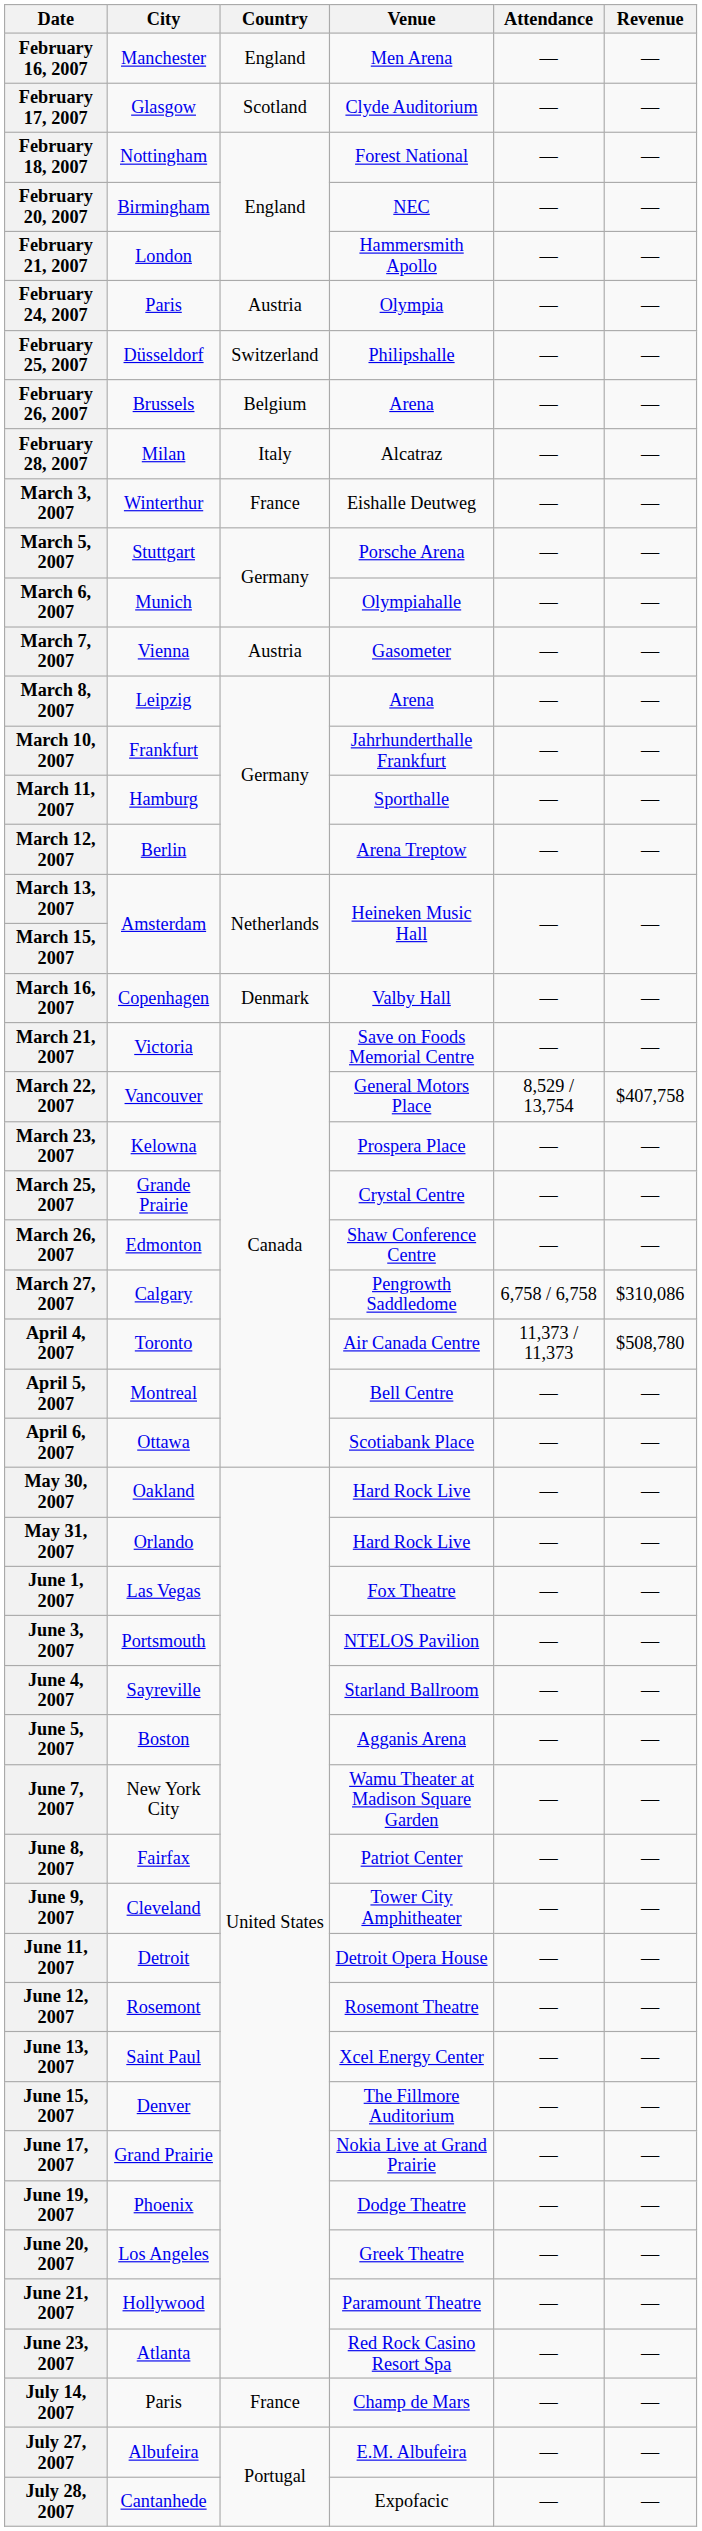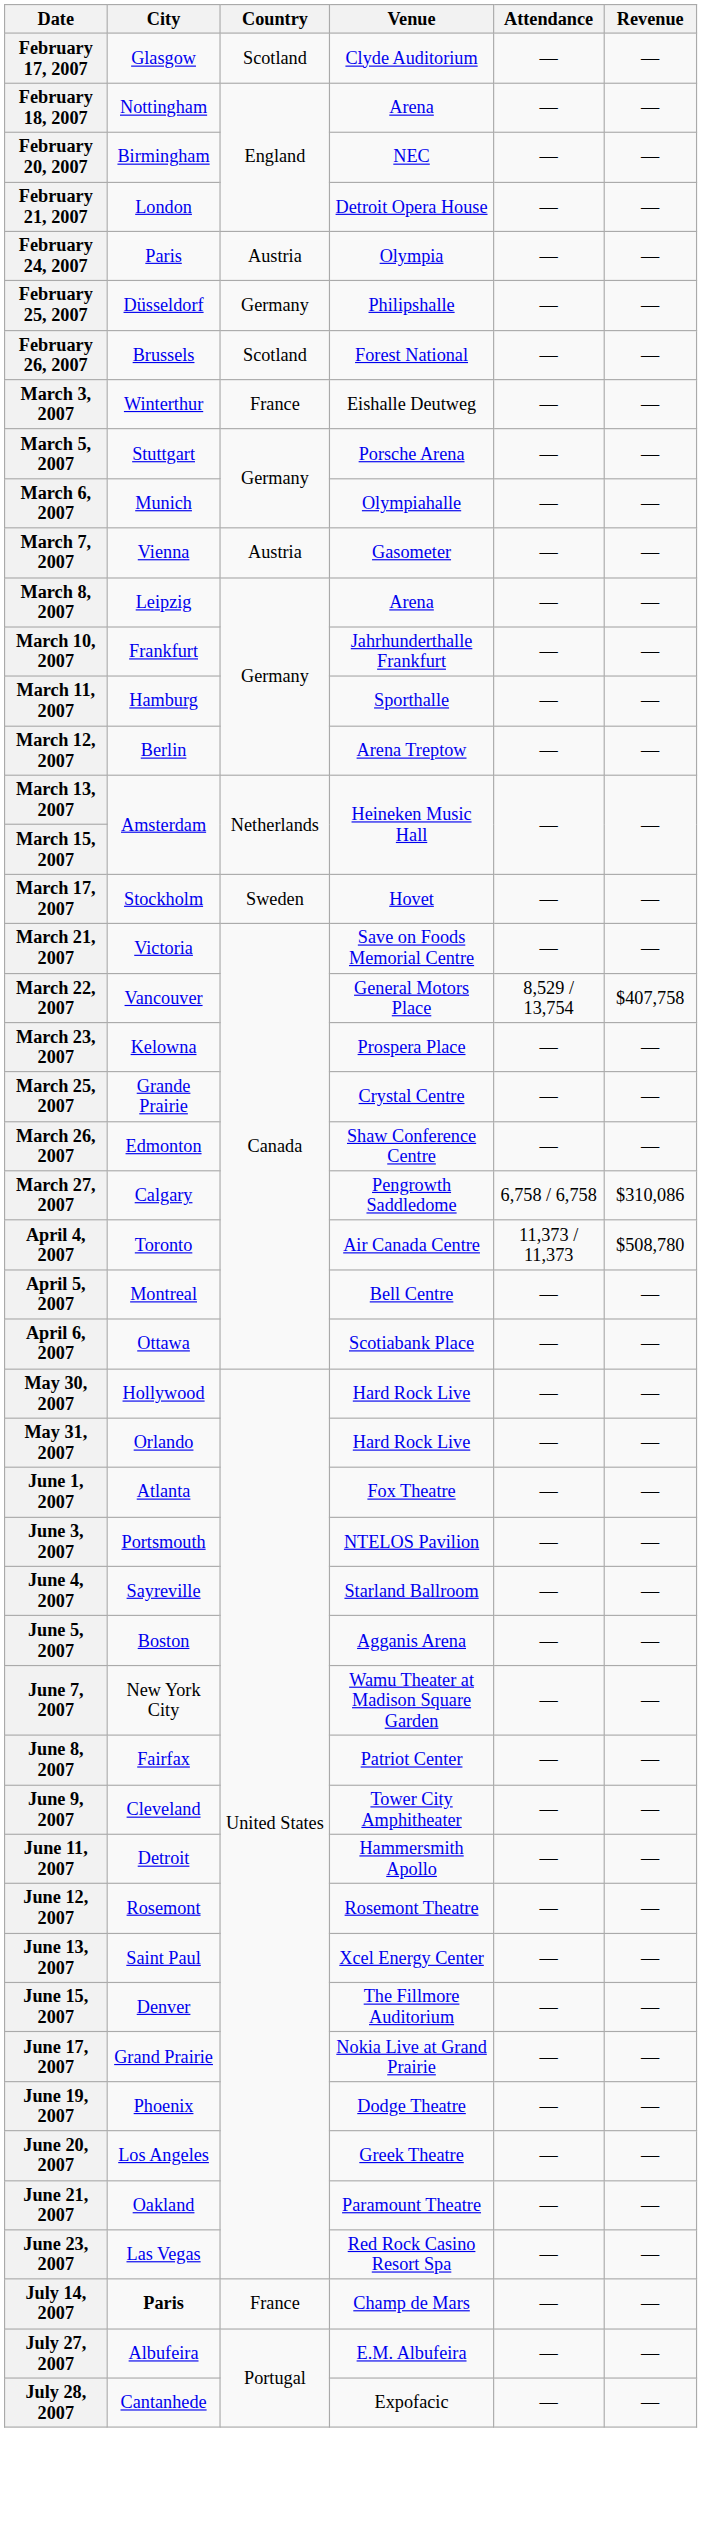- row: February 16, 2007 | Manchester | England | Men Arena | — | —
February 18, 2007 | Venue: Forest National -> Arena
February 21, 2007 | Venue: Hammersmith Apollo -> Detroit Opera House
February 25, 2007 | Country: Switzerland -> Germany
February 26, 2007 | Country: Belgium -> Scotland
February 26, 2007 | Venue: Arena -> Forest National
- row: February 28, 2007 | Milan | Italy | Alcatraz | — | —
- row: March 16, 2007 | Copenhagen | Denmark | Valby Hall | — | —
+ row: March 17, 2007 | Stockholm | Sweden | Hovet | — | —
May 30, 2007 | City: Oakland -> Hollywood
June 1, 2007 | City: Las Vegas -> Atlanta
June 11, 2007 | Venue: Detroit Opera House -> Hammersmith Apollo
June 21, 2007 | City: Hollywood -> Oakland
June 23, 2007 | City: Atlanta -> Las Vegas
July 14, 2007 | City: normal -> bold
